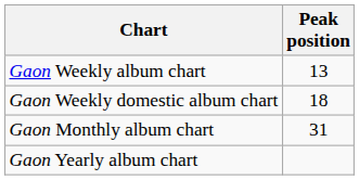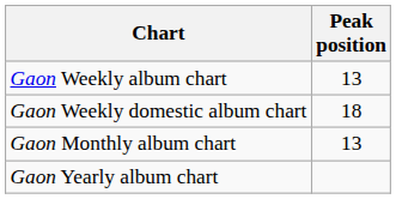Gaon Monthly album chart | Peak position: 31 -> 13
